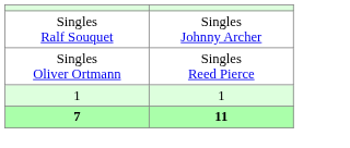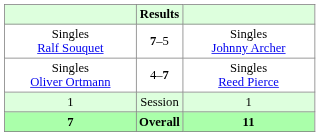+ column: Results | 7–5 | 4–7 | Session | Overall
